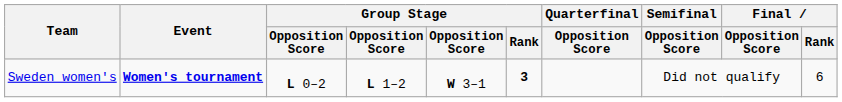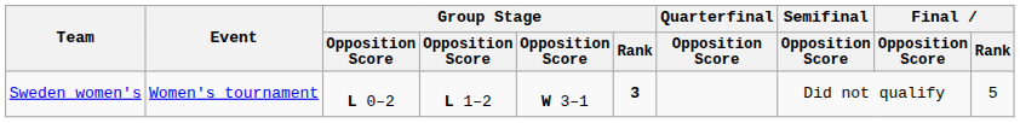Sweden women's | Event: bold -> normal
Sweden women's | Final / Rank: 6 -> 5
